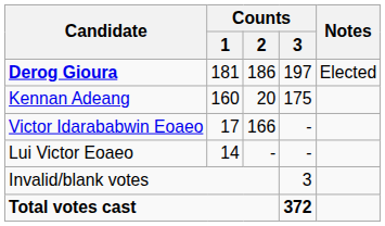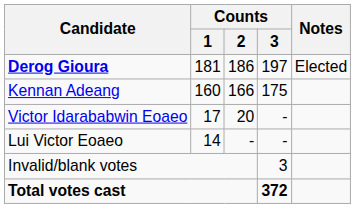Kennan Adeang | Counts / 2: 20 -> 166
Victor Idarababwin Eoaeo | Counts / 2: 166 -> 20
